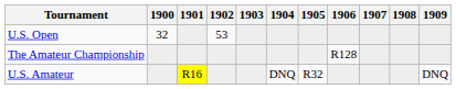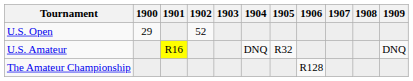U.S. Open | 1900: 32 -> 29
U.S. Open | 1902: 53 -> 52
rows swapped: U.S. Amateur <-> The Amateur Championship
